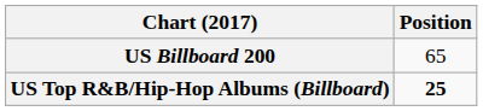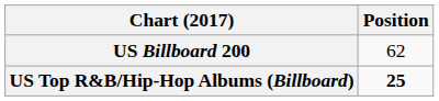US Billboard 200 | Position: 65 -> 62
